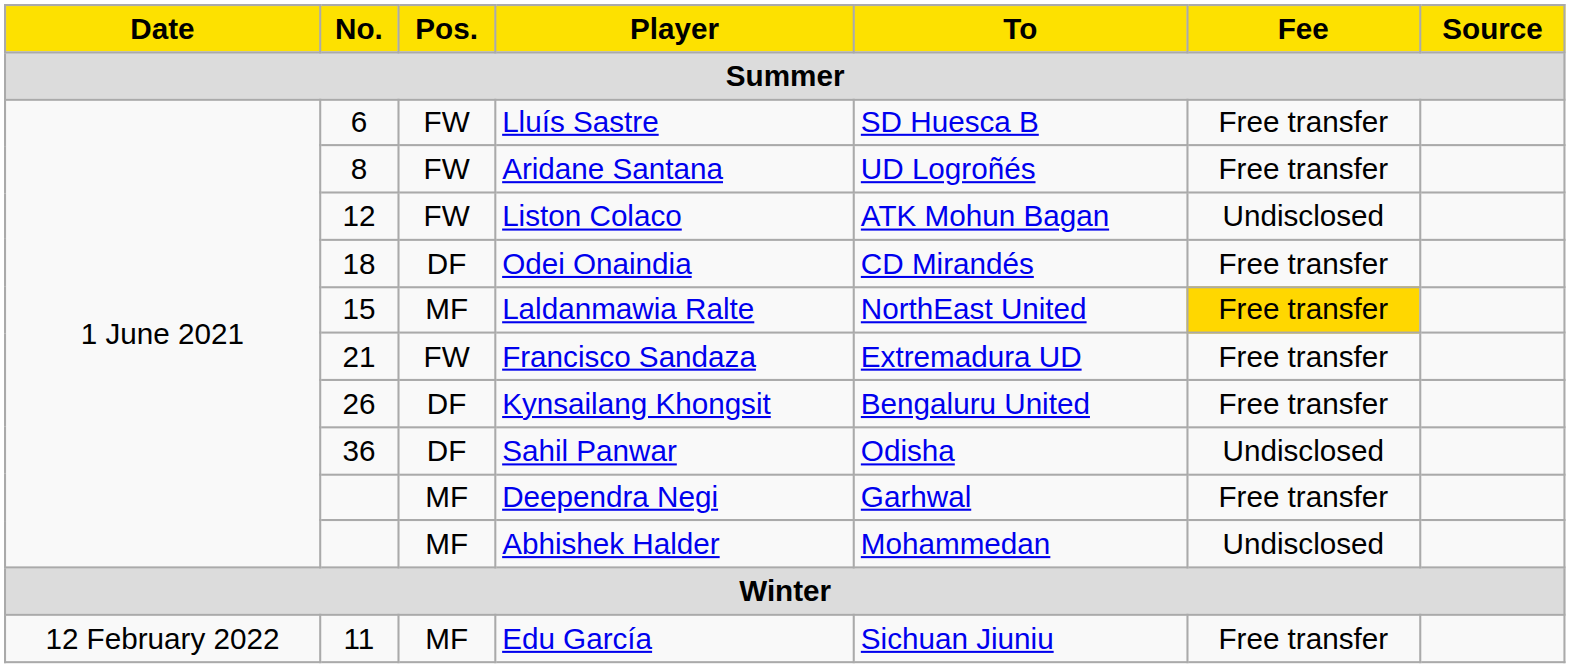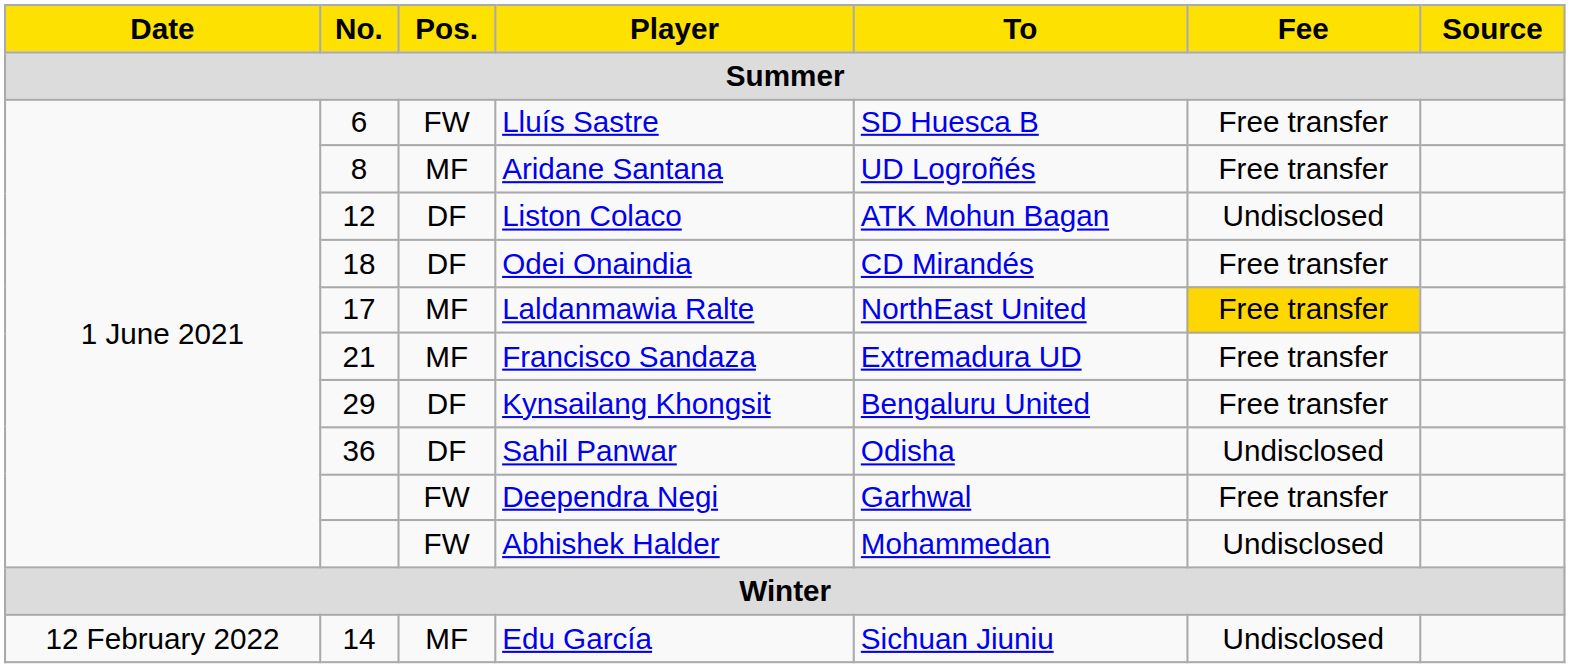Aridane Santana | Pos.: FW -> MF
Liston Colaco | Pos.: FW -> DF
Laldanmawia Ralte | No.: 15 -> 17
Francisco Sandaza | Pos.: FW -> MF
Kynsailang Khongsit | No.: 26 -> 29
Deependra Negi | Pos.: MF -> FW
Abhishek Halder | Pos.: MF -> FW
Edu García | No.: 11 -> 14
Edu García | Fee: Free transfer -> Undisclosed
